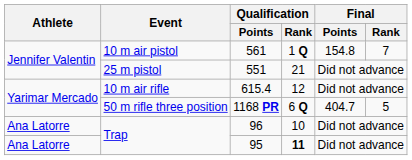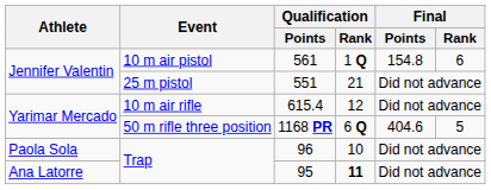561 | Final / Rank: 7 -> 6
1168 PR | Final / Points: 404.7 -> 404.6
96 | Athlete: Ana Latorre -> Paola Sola
